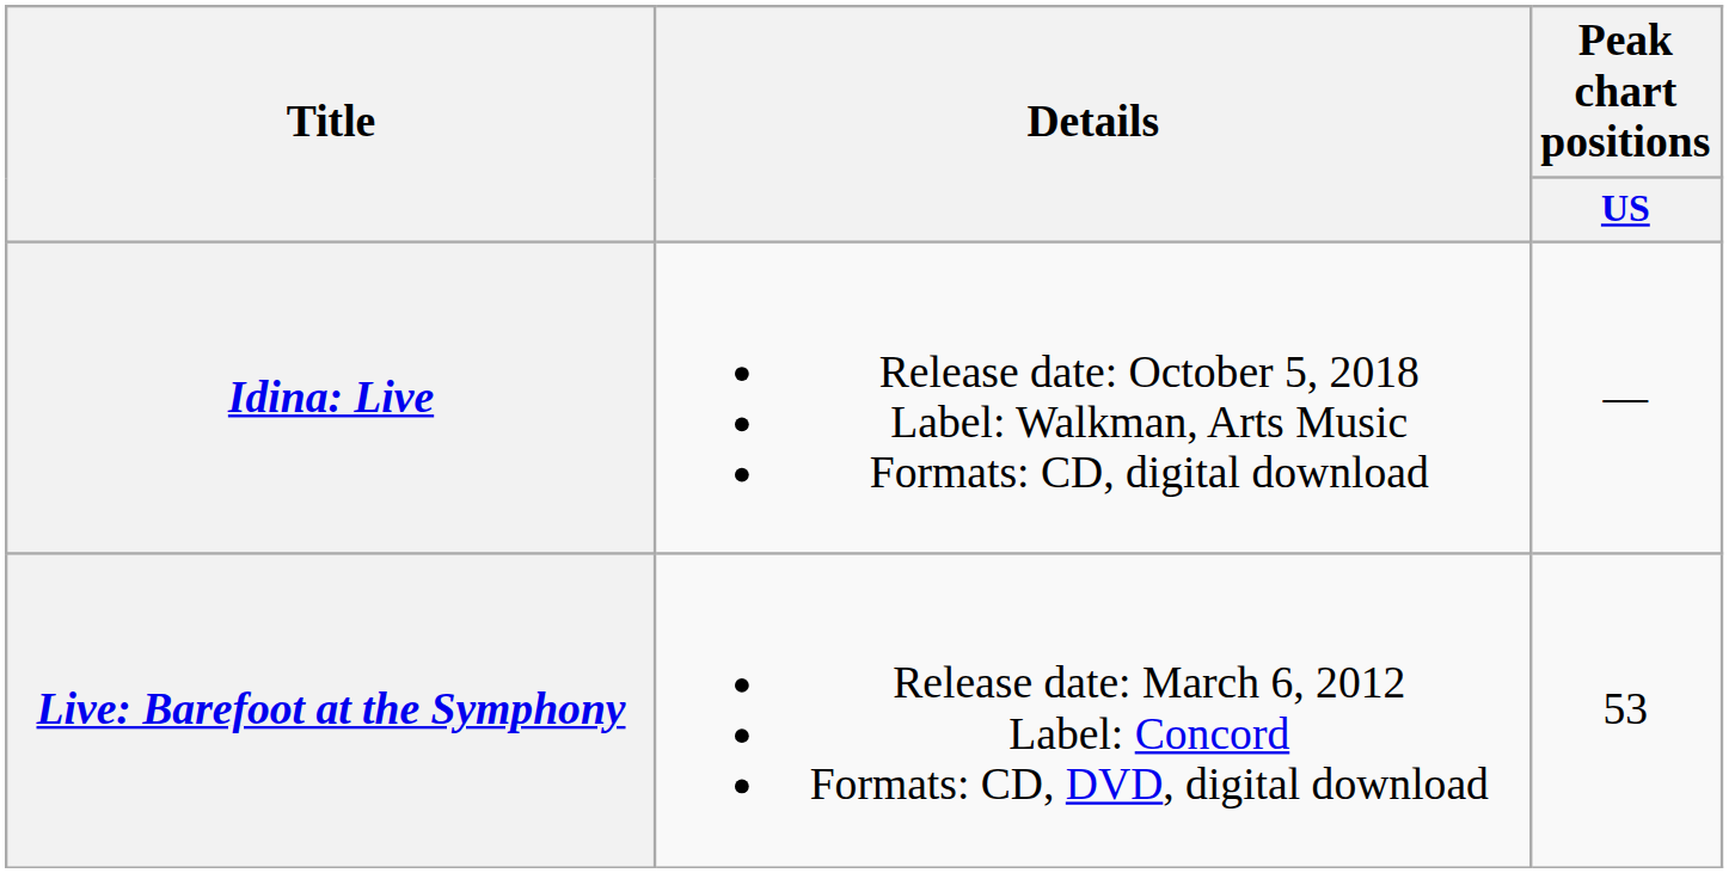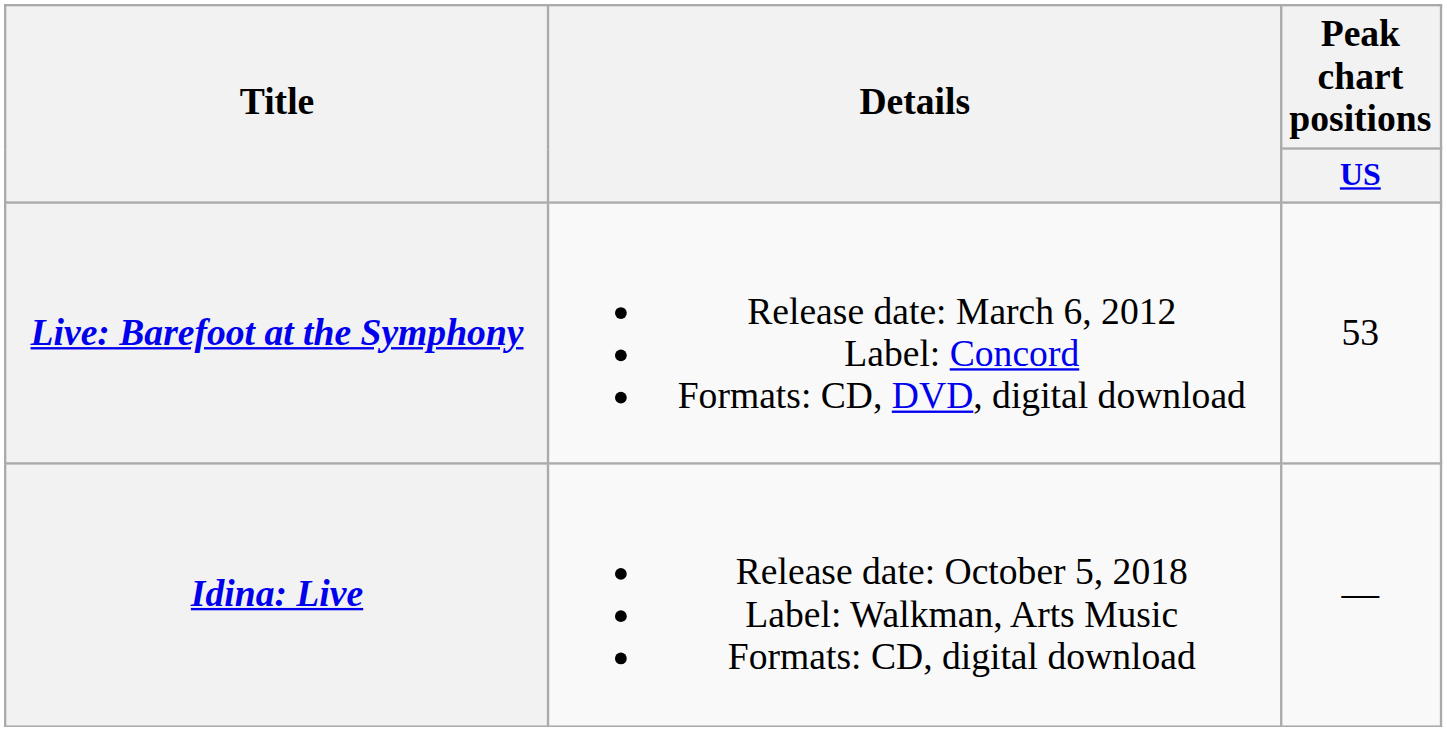rows swapped: Live: Barefoot at the Symphony <-> Idina: Live
